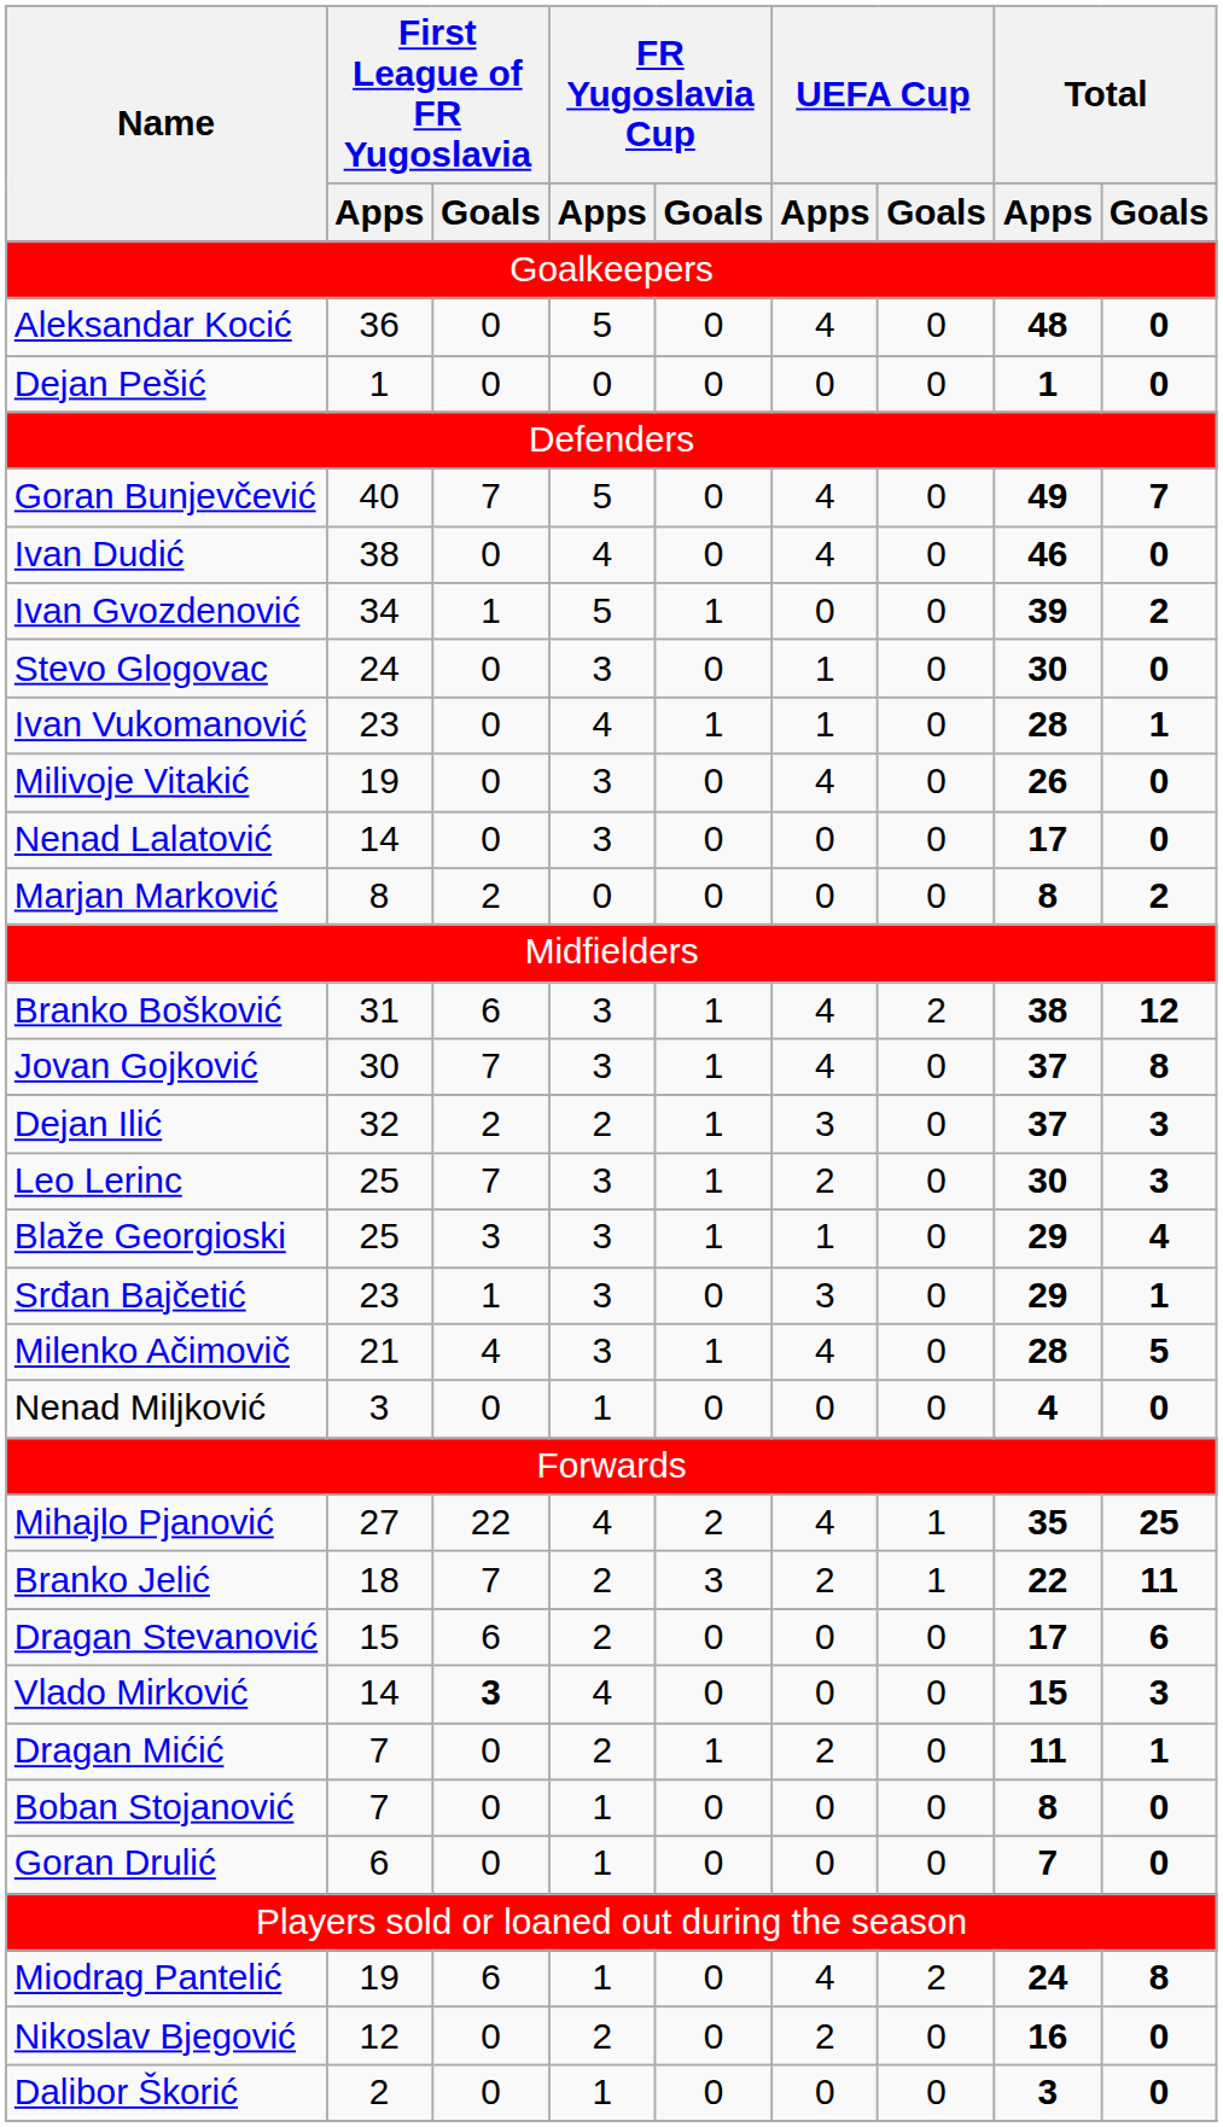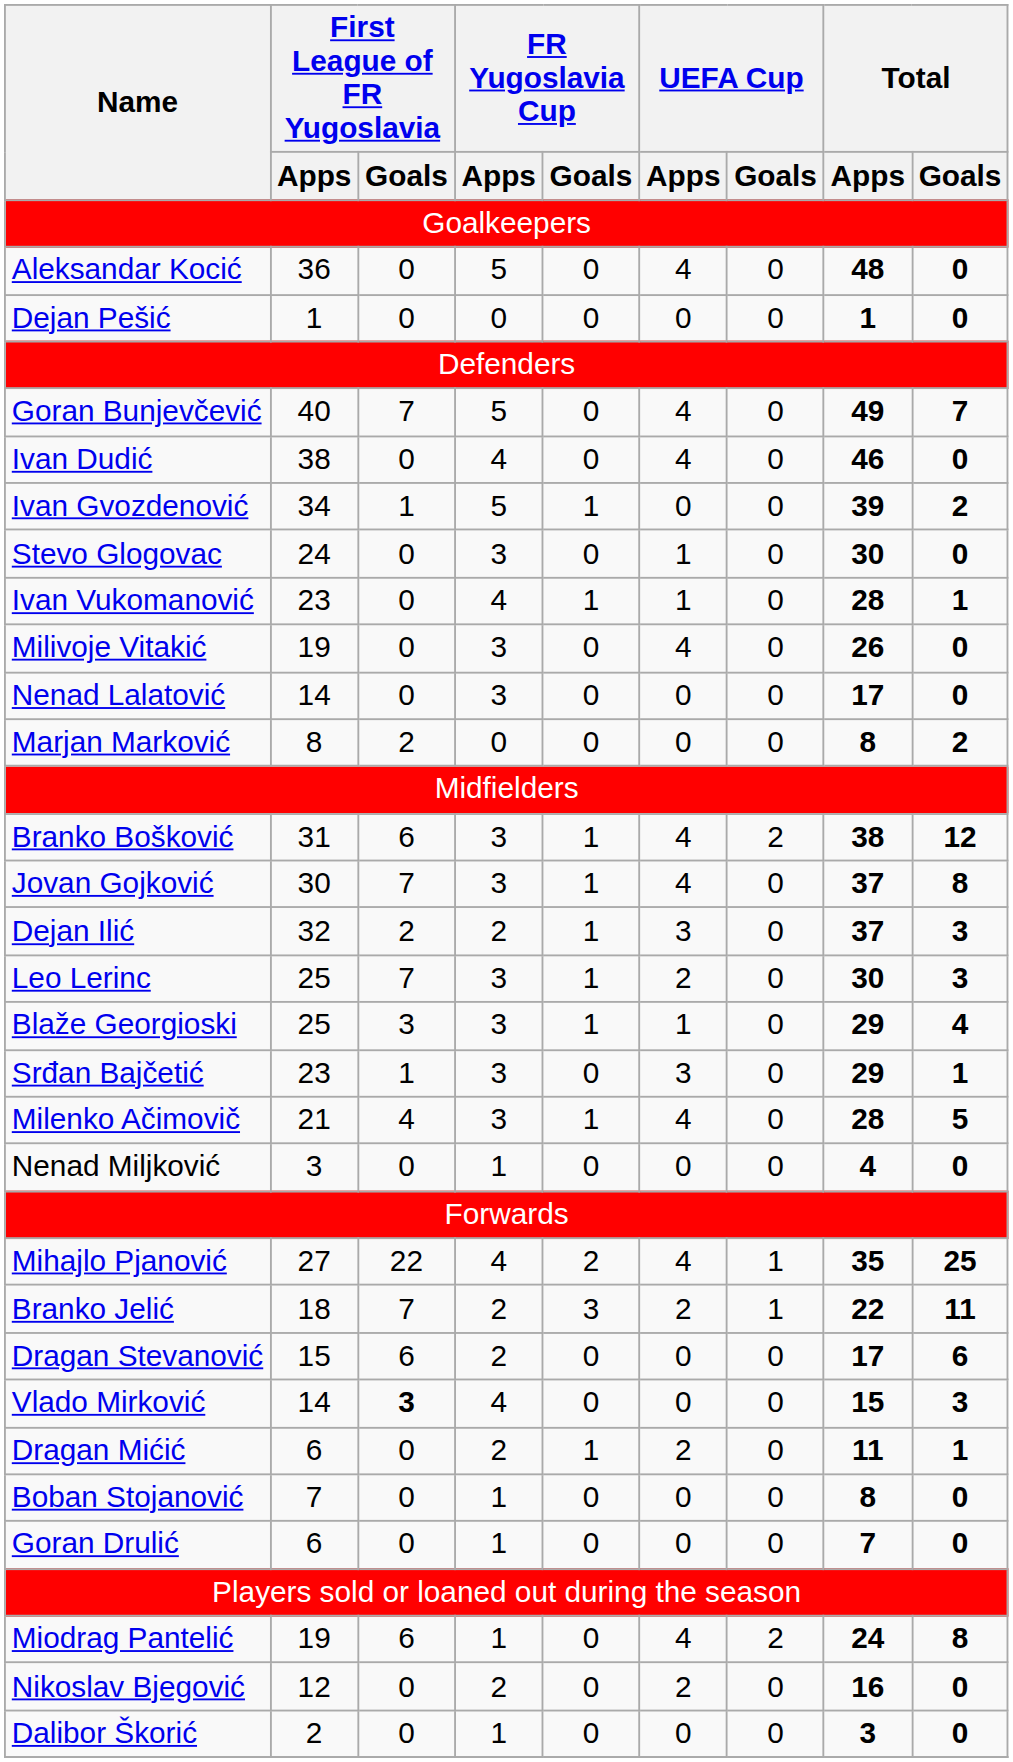Dragan Mićić | First League of FR Yugoslavia / Apps: 7 -> 6
